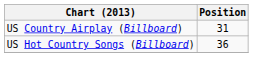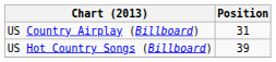US Hot Country Songs (Billboard) | Position: 36 -> 39
